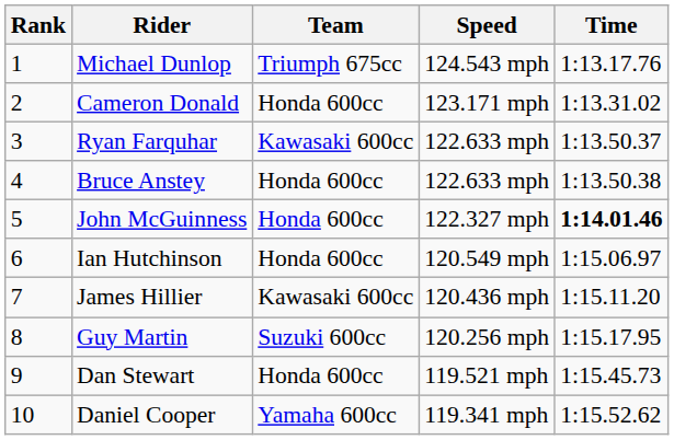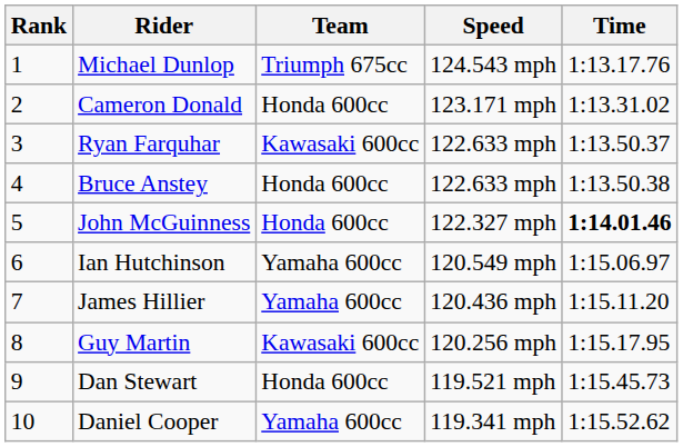Ian Hutchinson | Team: Honda 600cc -> Yamaha 600cc
James Hillier | Team: Kawasaki 600cc -> Yamaha 600cc
Guy Martin | Team: Suzuki 600cc -> Kawasaki 600cc
